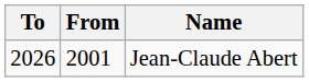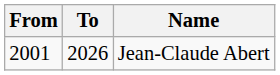columns swapped: From <-> To
